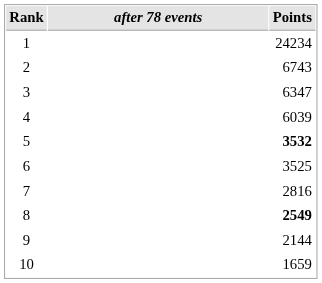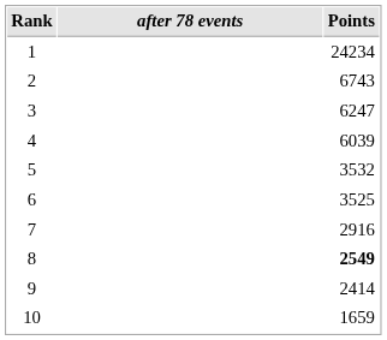3 | Points: 6347 -> 6247
5 | Points: bold -> normal
7 | Points: 2816 -> 2916
9 | Points: 2144 -> 2414
